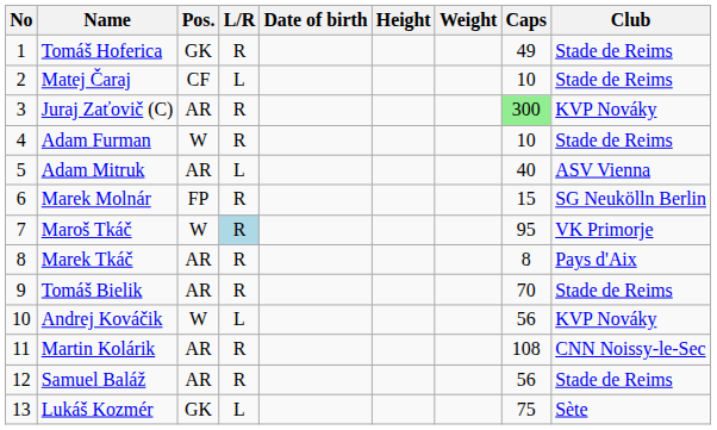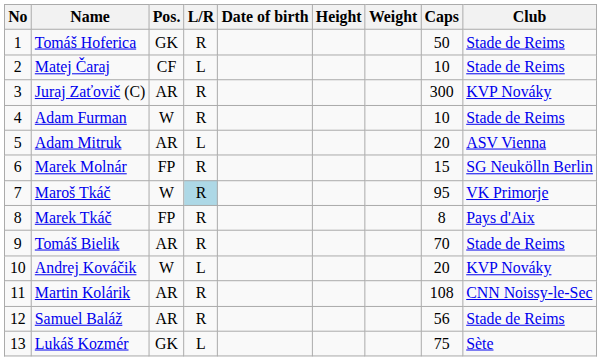Tomáš Hoferica | Caps: 49 -> 50
Juraj Zaťovič (C) | Caps: lightgreen background -> no background
Adam Mitruk | Caps: 40 -> 20
Marek Tkáč | Pos.: AR -> FP
Andrej Kováčik | Caps: 56 -> 20
